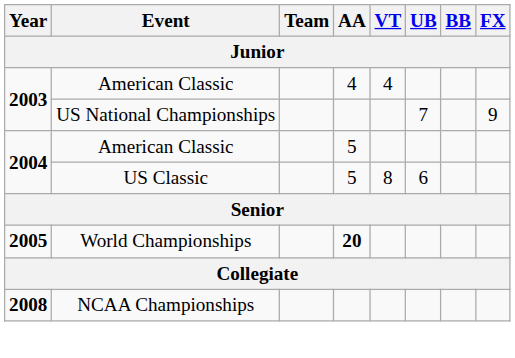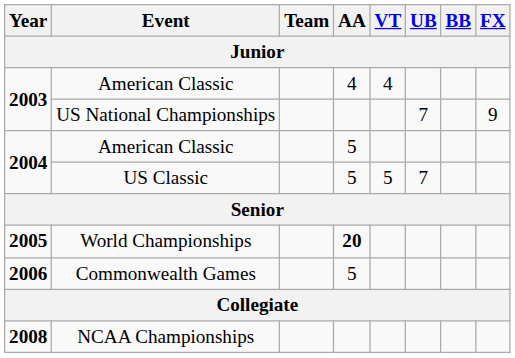US Classic | VT: 8 -> 5
US Classic | UB: 6 -> 7
+ row: 2006 | Commonwealth Games | 5
